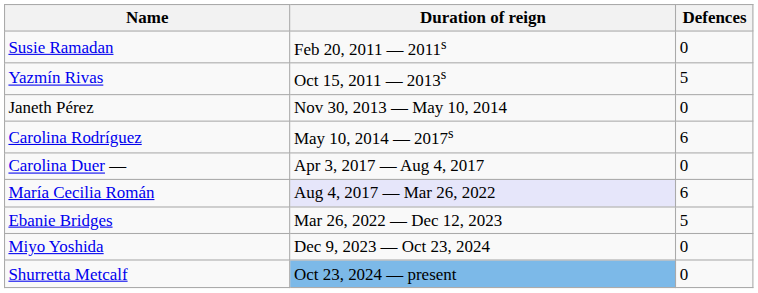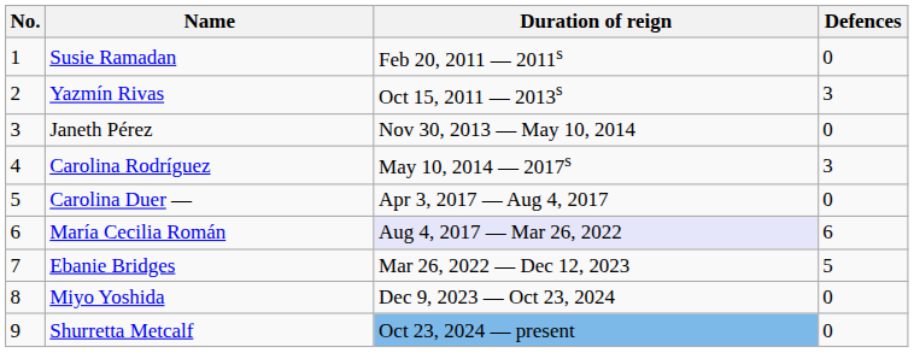+ column: No. | 1 | 2 | 3 | 4 | 5 | 6 | 7 | 8 | 9
Yazmín Rivas | Defences: 5 -> 3
Carolina Rodríguez | Defences: 6 -> 3
